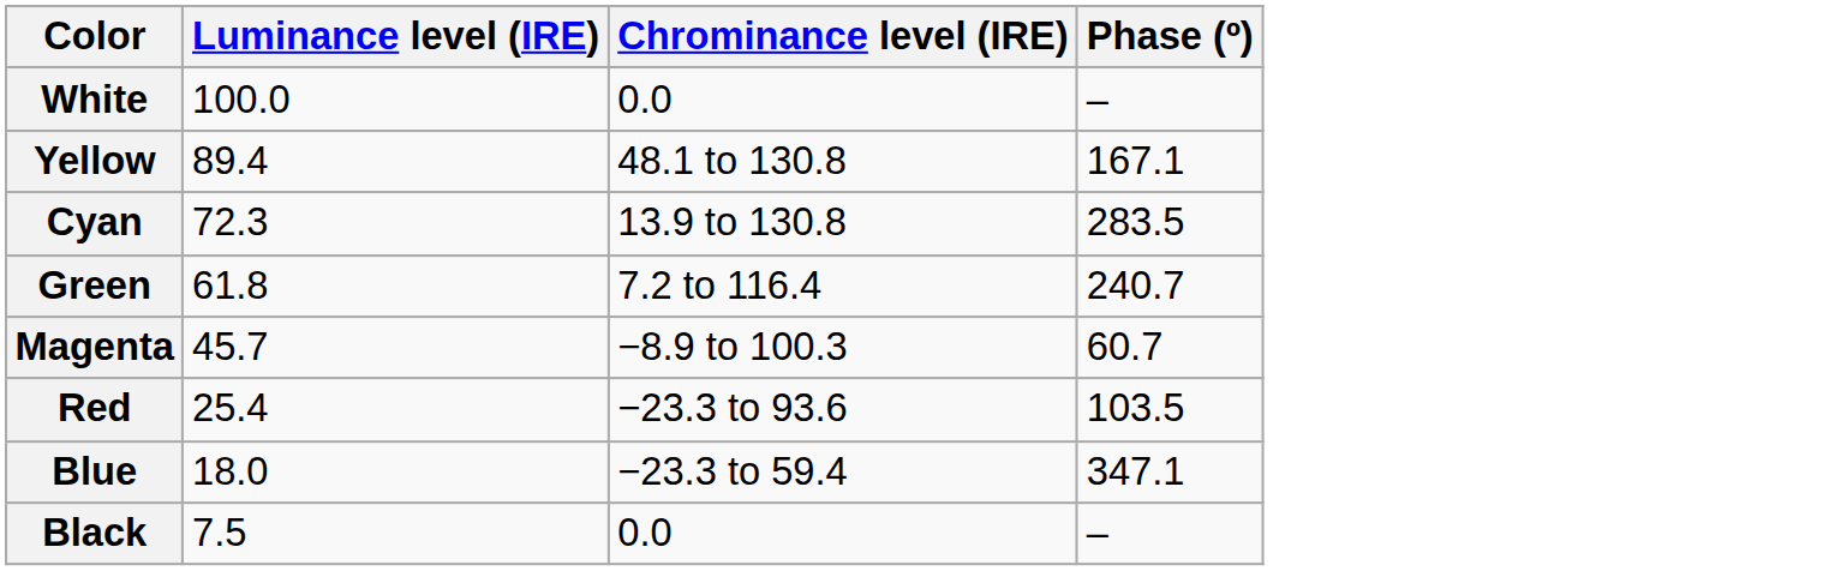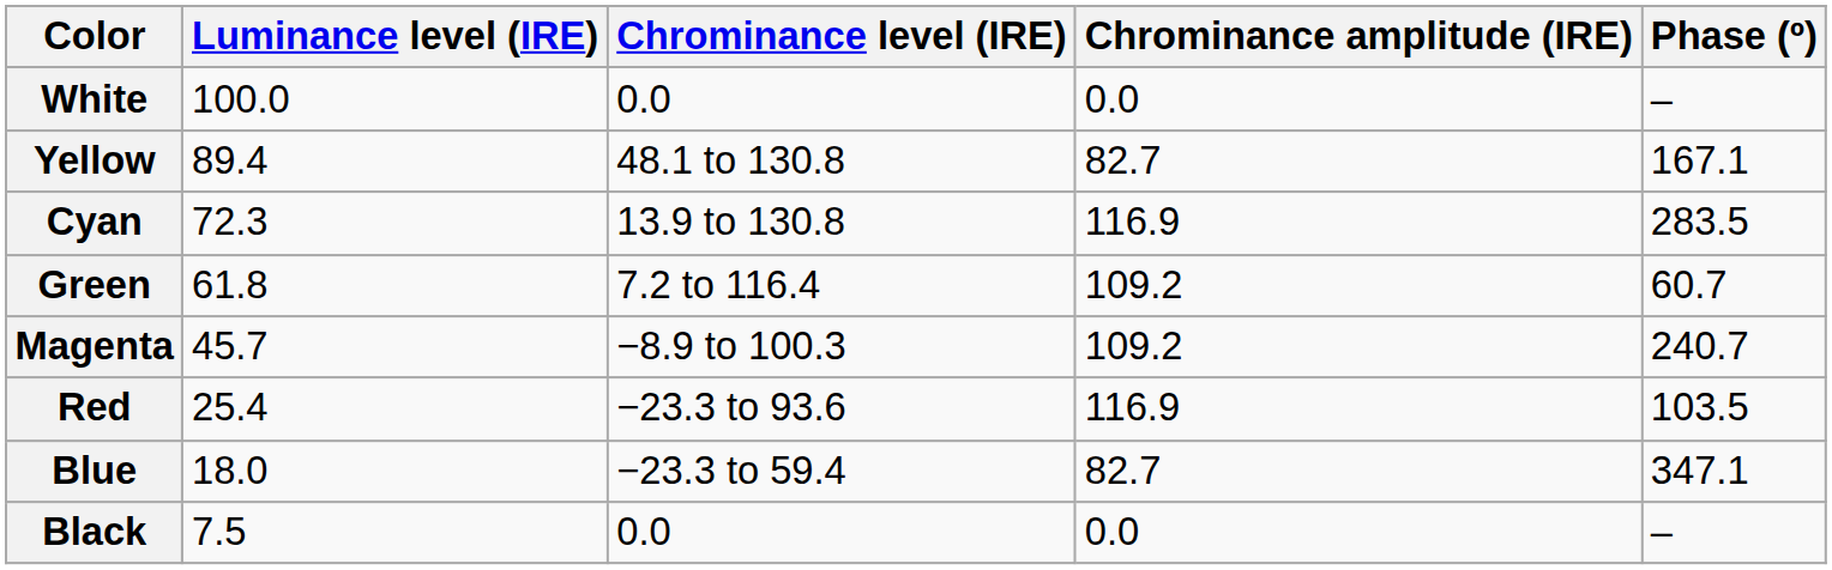+ column: Chrominance amplitude (IRE) | 0.0 | 82.7 | 116.9 | 109.2 | 109.2 | 116.9 | 82.7 | 0.0
Green | Phase (º): 240.7 -> 60.7
Magenta | Phase (º): 60.7 -> 240.7
